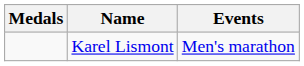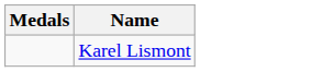- column: Events | Men's marathon
